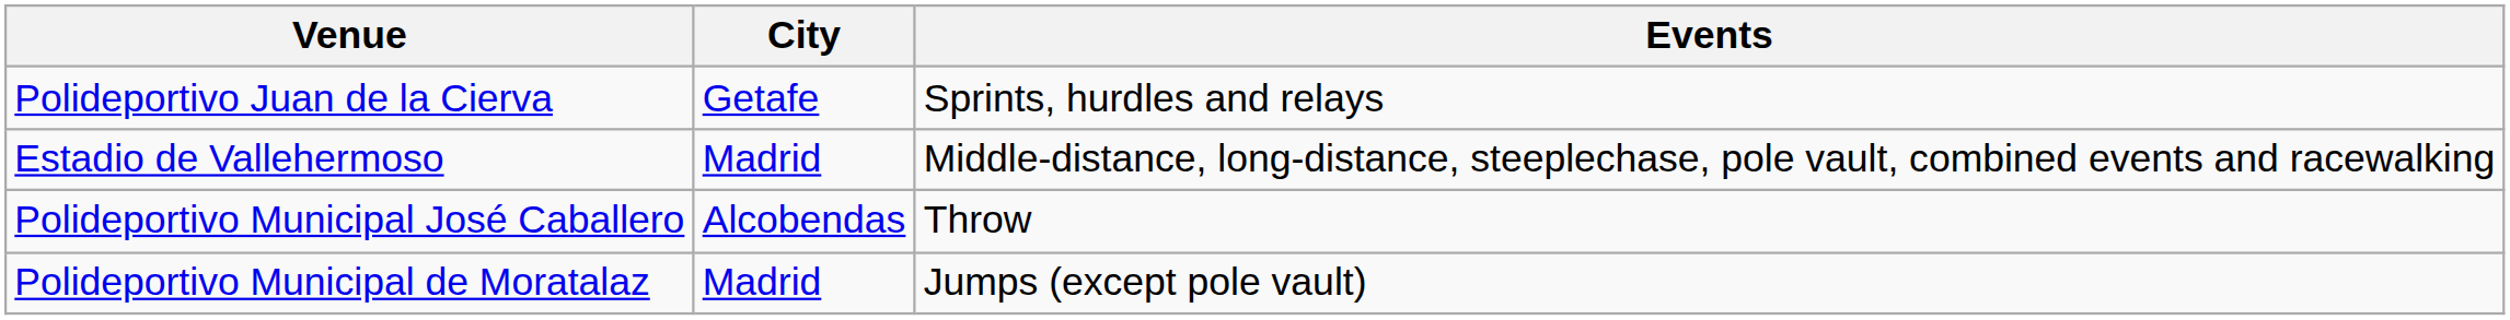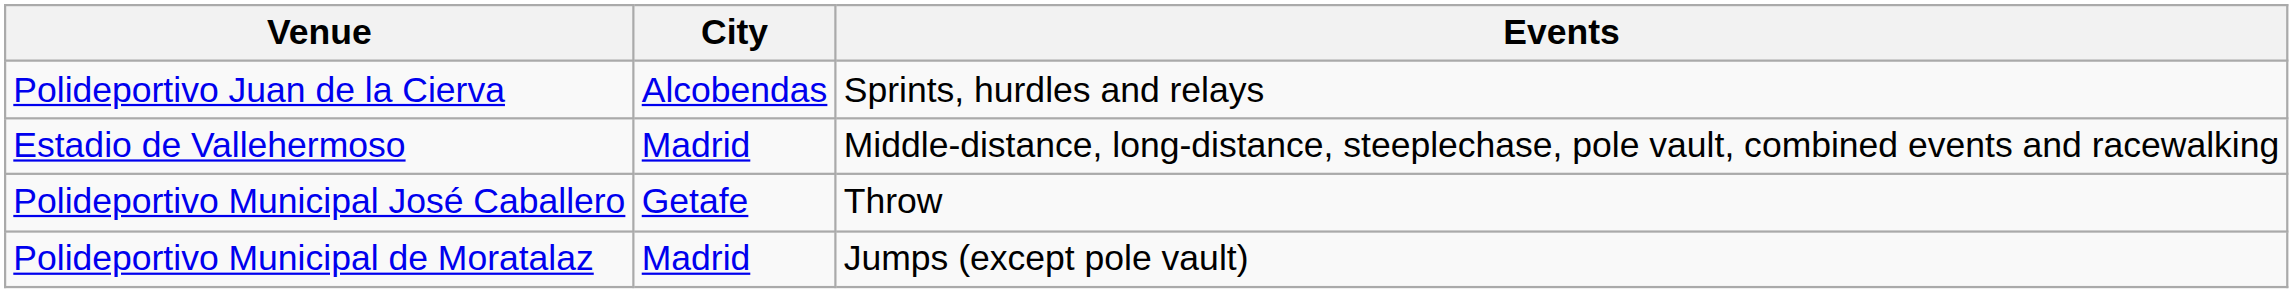Polideportivo Juan de la Cierva | City: Getafe -> Alcobendas
Polideportivo Municipal José Caballero | City: Alcobendas -> Getafe
